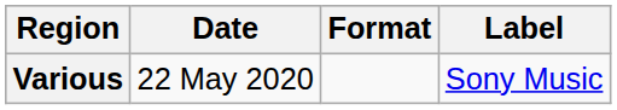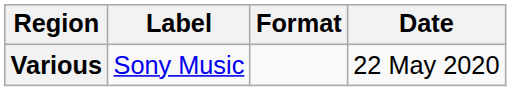columns swapped: Date <-> Label
